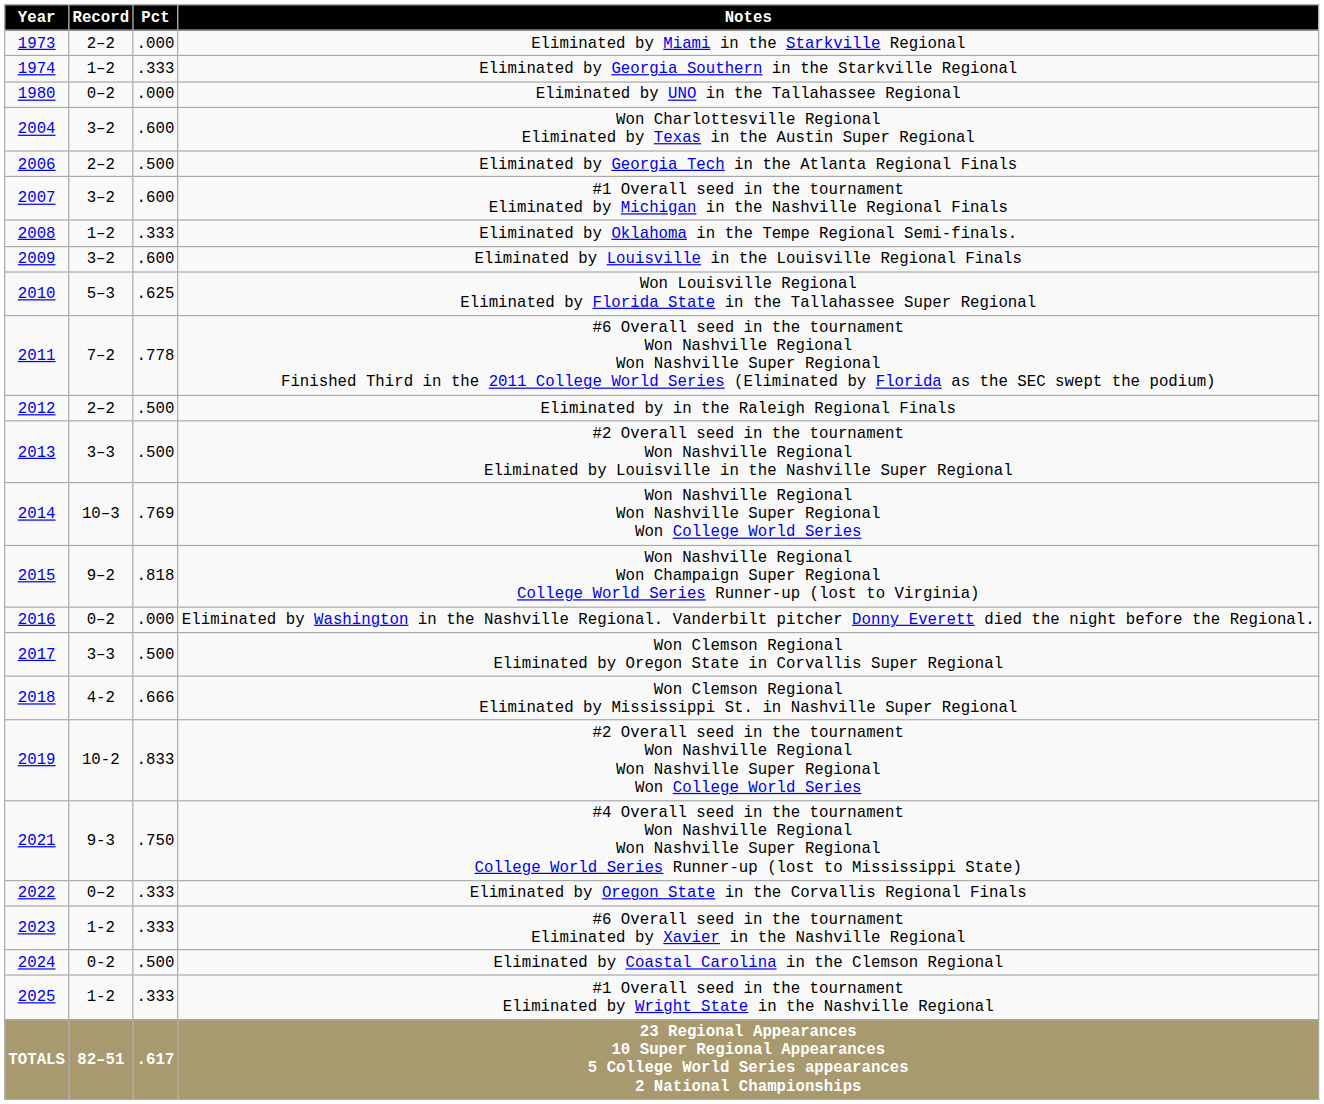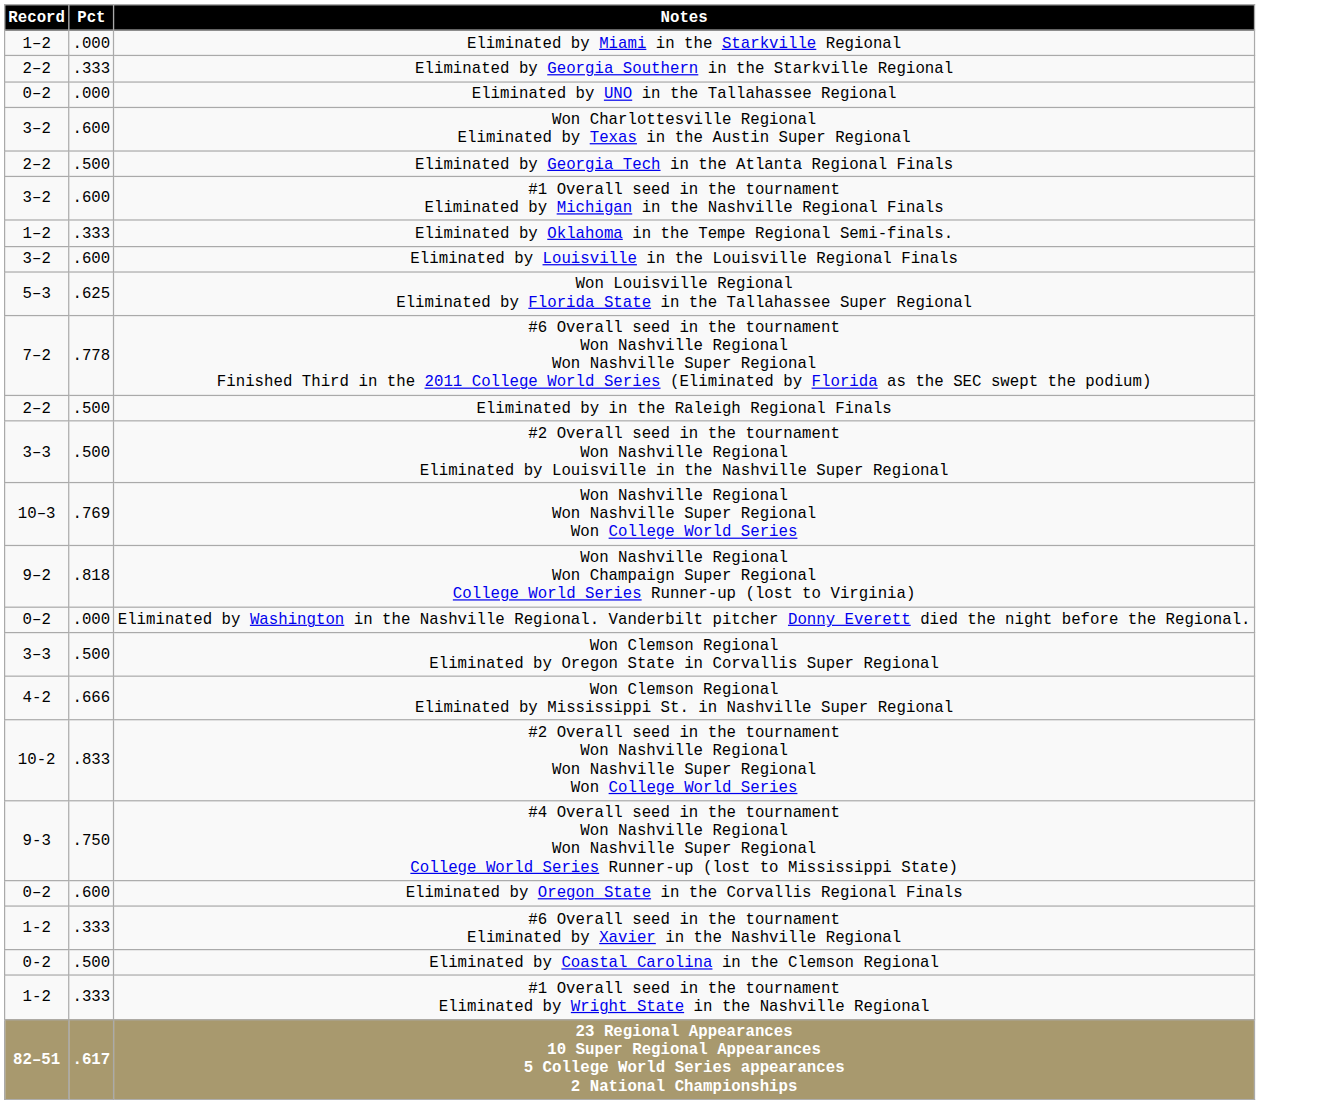- column: Year | 1973 | 1974 | 1980 | 2004 | 2006 | 2007 | 2008 | 2009 | 2010 | 2011 | 2012 | 2013 | 2014 | 2015 | 2016 | 2017 | 2018 | 2019 | 2021 | 2022 | 2023 | 2024 | 2025 | TOTALS
Eliminated by Miami in the Starkville Regional | Record: 2–2 -> 1–2
Eliminated by Georgia Southern in the Starkville Regional | Record: 1–2 -> 2–2
Eliminated by Oregon State in the Corvallis Regional Finals | Pct: .333 -> .600
